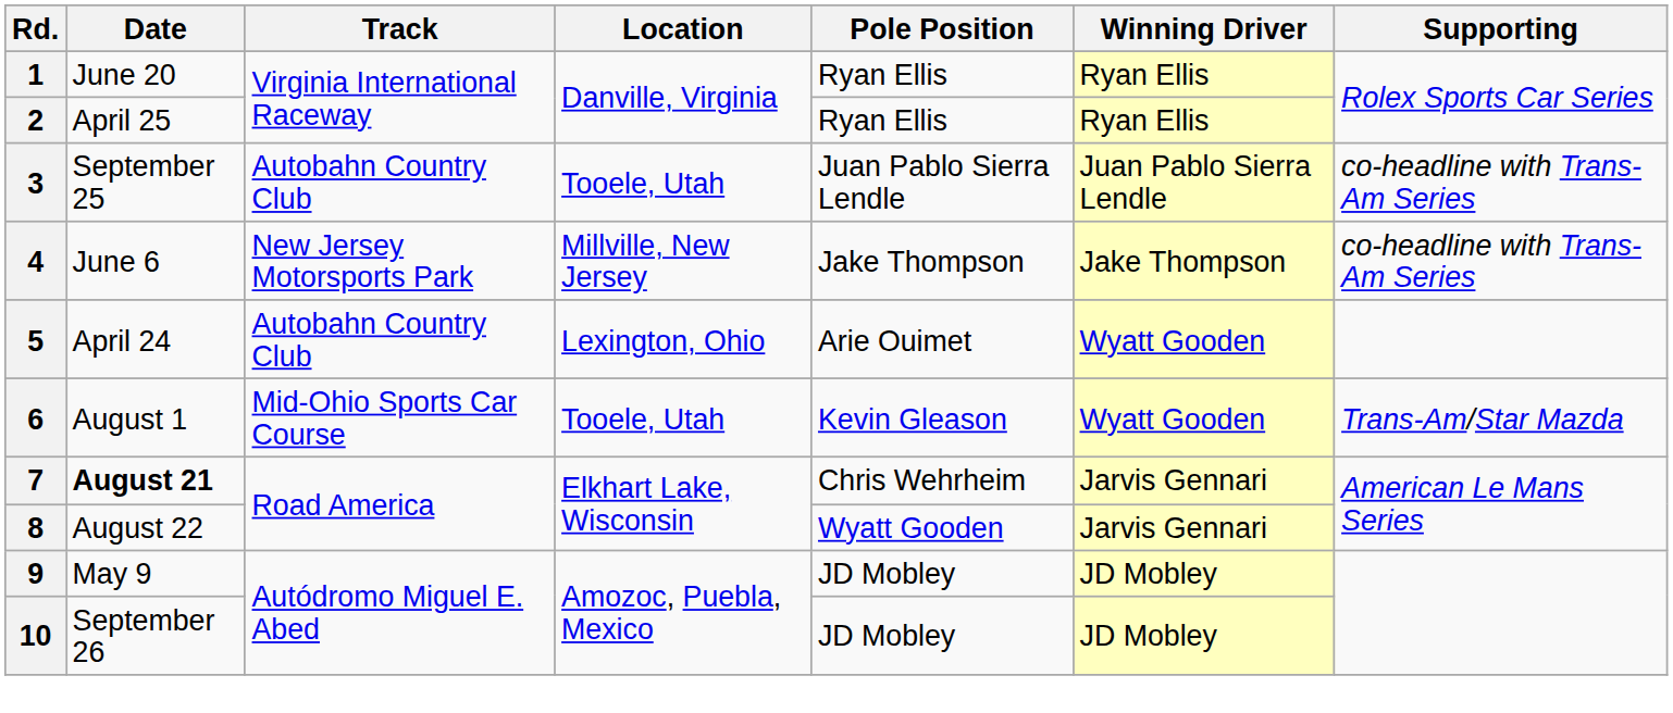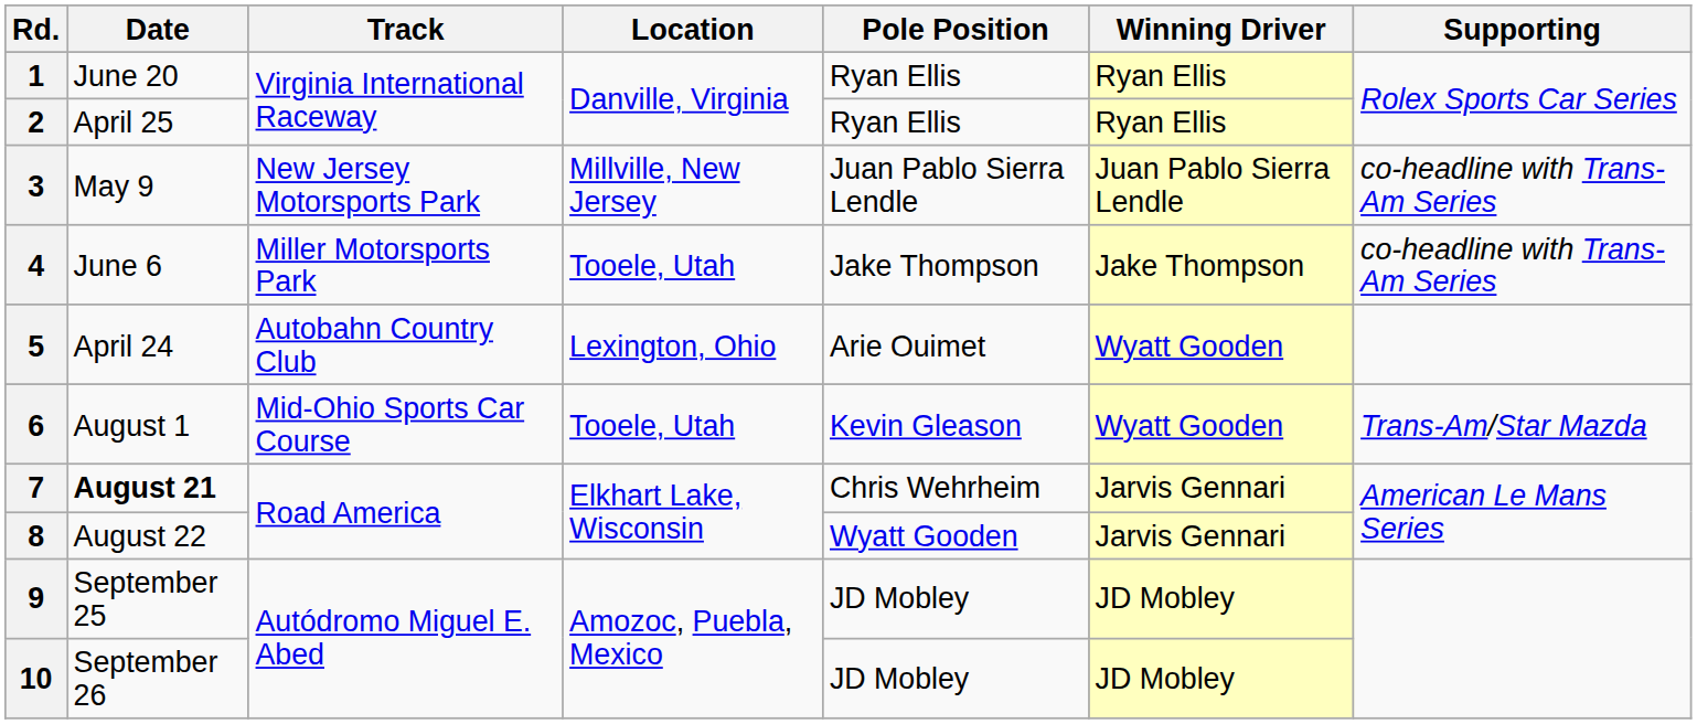3 | Date: September 25 -> May 9
3 | Track: Autobahn Country Club -> New Jersey Motorsports Park
3 | Location: Tooele, Utah -> Millville, New Jersey
4 | Track: New Jersey Motorsports Park -> Miller Motorsports Park
4 | Location: Millville, New Jersey -> Tooele, Utah
9 | Date: May 9 -> September 25
